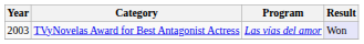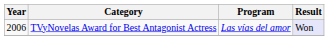TVyNovelas Award for Best Antagonist Actress | Year: 2003 -> 2006
